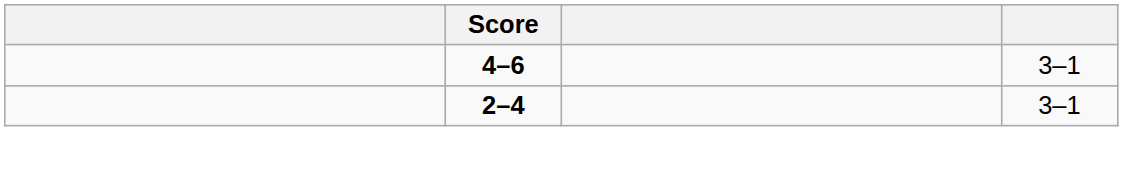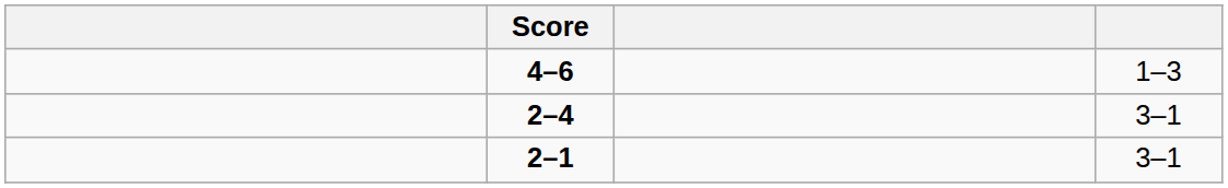4–6 | column 4: 3–1 -> 1–3
+ row: 2–1 | 3–1
